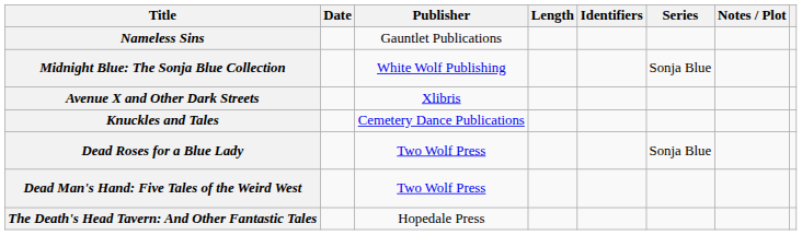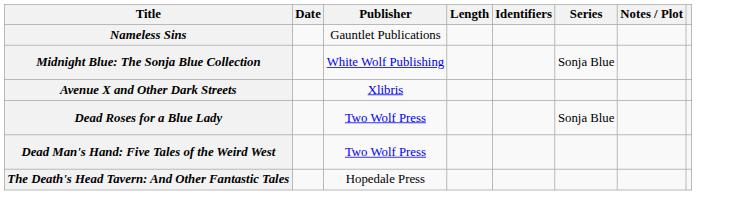- row: Knuckles and Tales | Cemetery Dance Publications
